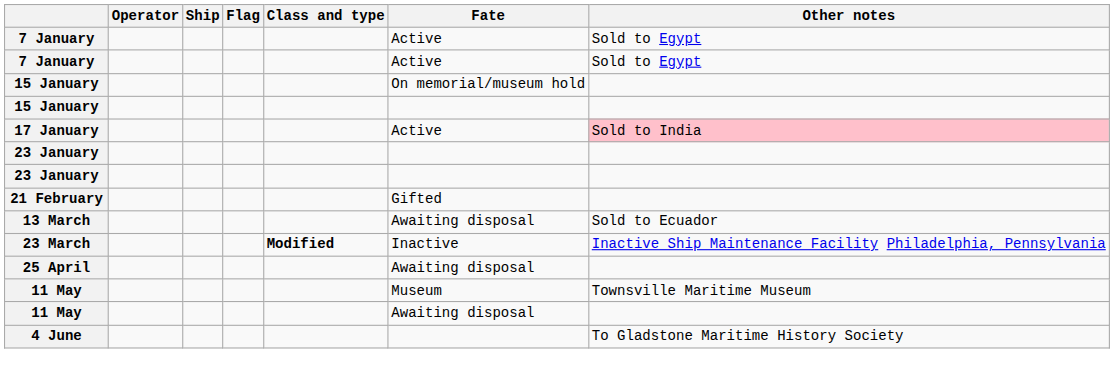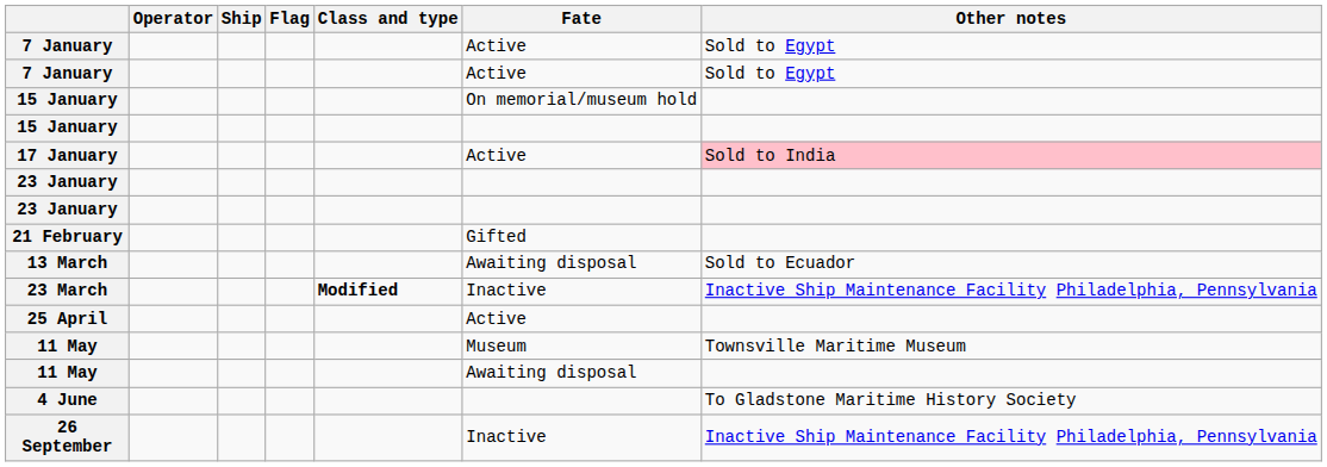25 April | Fate: Awaiting disposal -> Active
+ row: 26 September | Inactive | Inactive Ship Maintenance Facility Philadelphia, Pennsylvania
